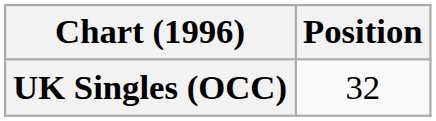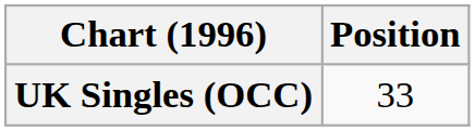UK Singles (OCC) | Position: 32 -> 33
